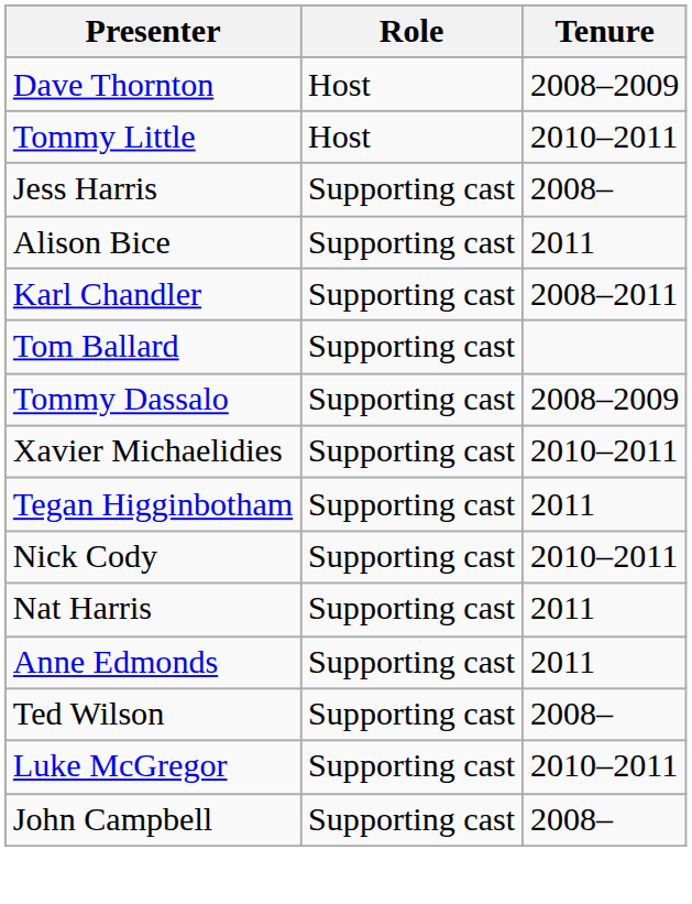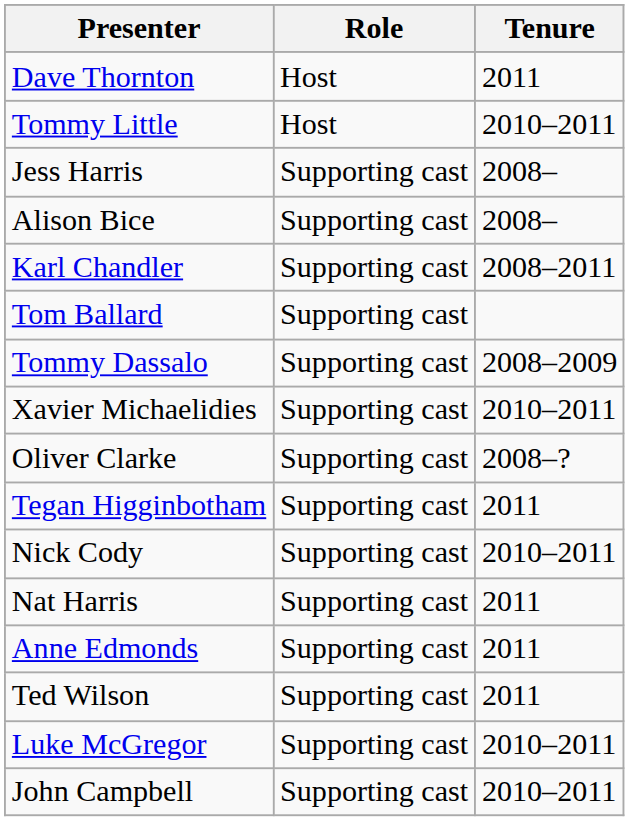Dave Thornton | Tenure: 2008–2009 -> 2011
Alison Bice | Tenure: 2011 -> 2008–
+ row: Oliver Clarke | Supporting cast | 2008–?
Ted Wilson | Tenure: 2008– -> 2011
John Campbell | Tenure: 2008– -> 2010–2011
